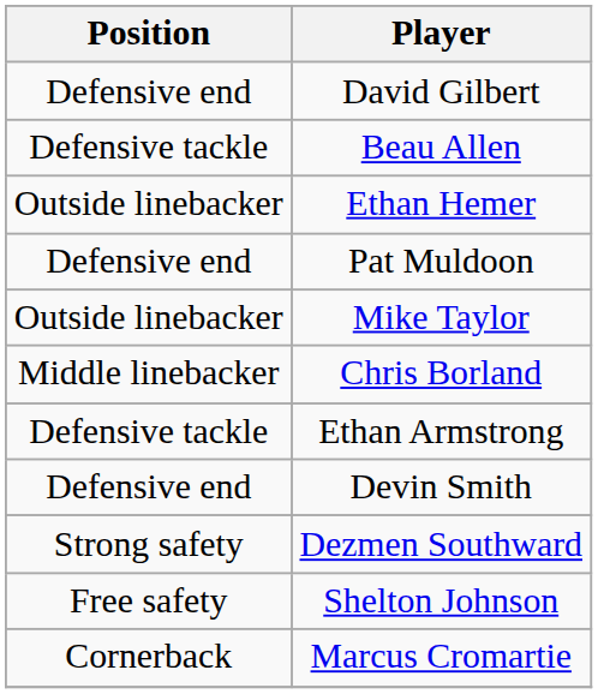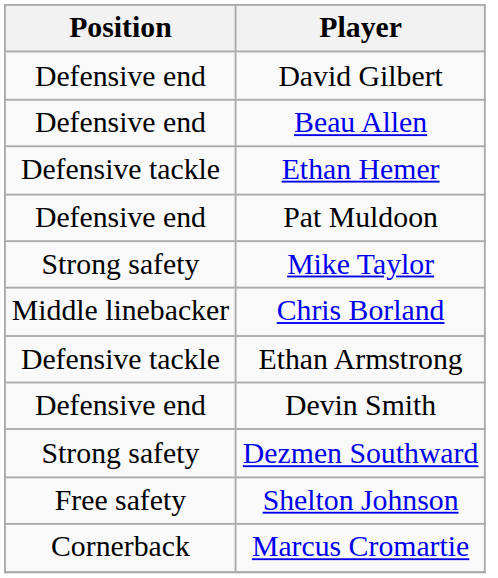Beau Allen | Position: Defensive tackle -> Defensive end
Ethan Hemer | Position: Outside linebacker -> Defensive tackle
Mike Taylor | Position: Outside linebacker -> Strong safety
